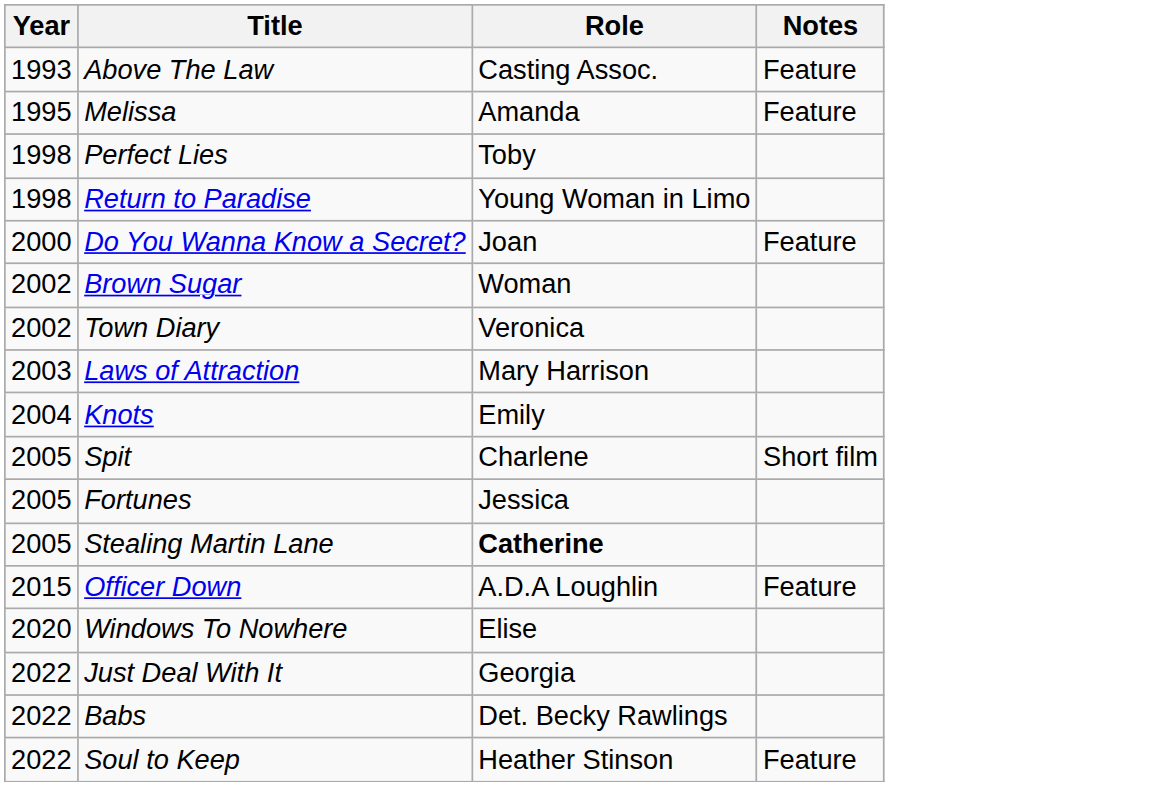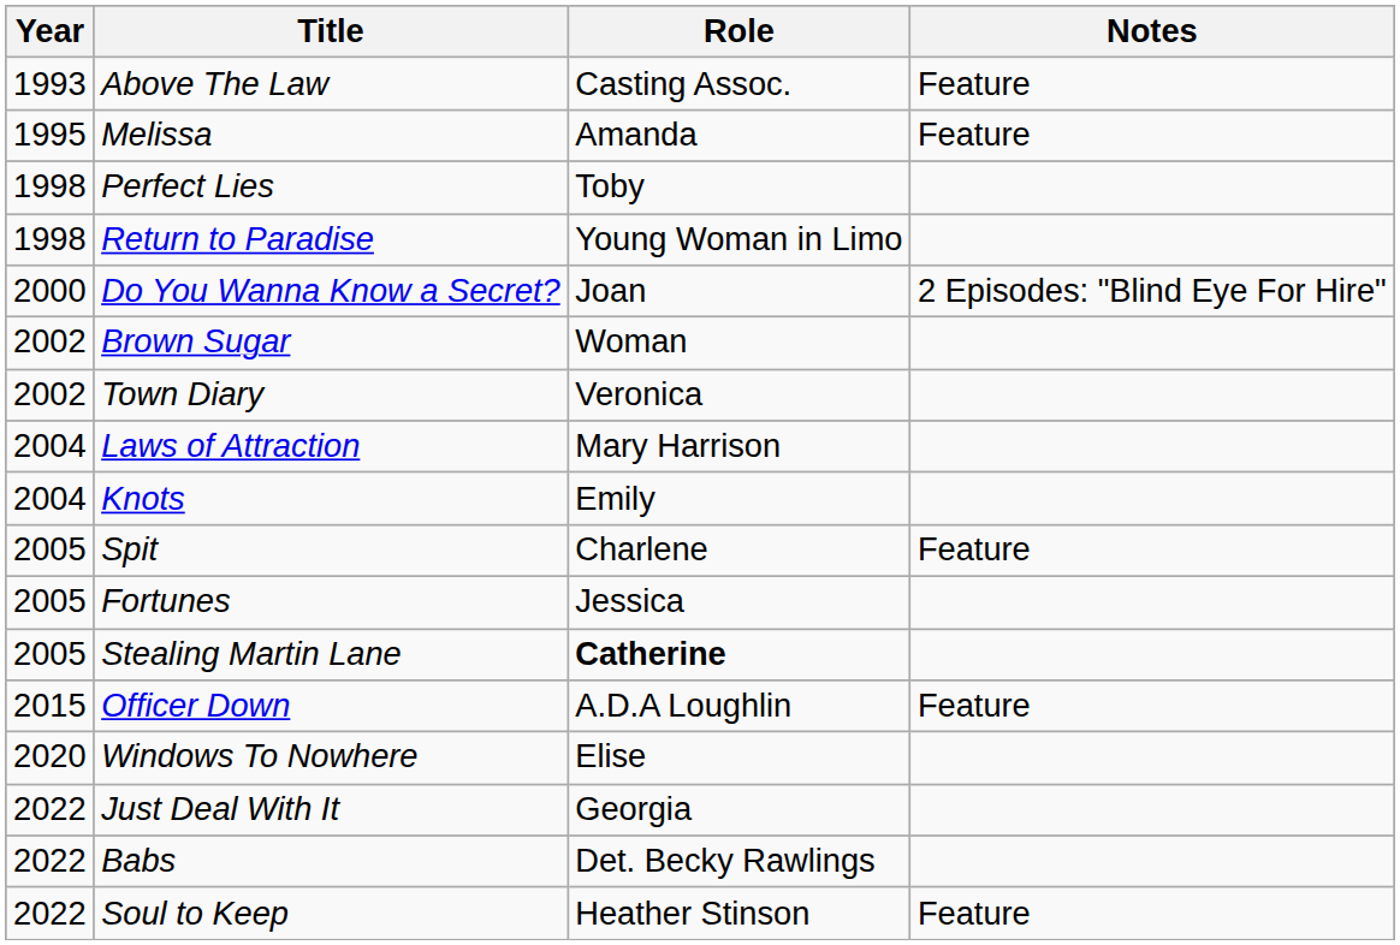Do You Wanna Know a Secret? | Notes: Feature -> 2 Episodes: "Blind Eye For Hire"
Laws of Attraction | Year: 2003 -> 2004
Spit | Notes: Short film -> Feature
